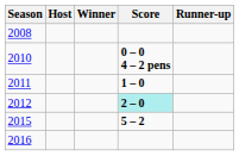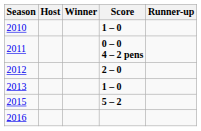- row: 2008
2010 | Score: 0 – 0 4 – 2 pens -> 1 – 0
2011 | Score: 1 – 0 -> 0 – 0 4 – 2 pens
2012 | Score: paleturquoise background -> no background
+ row: 2013 | 1 – 0
